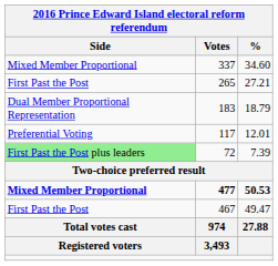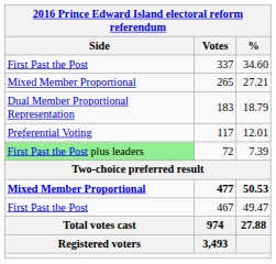337 | Side: Mixed Member Proportional -> First Past the Post
265 | Side: First Past the Post -> Mixed Member Proportional
